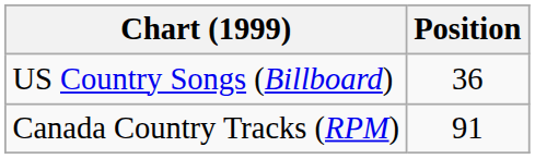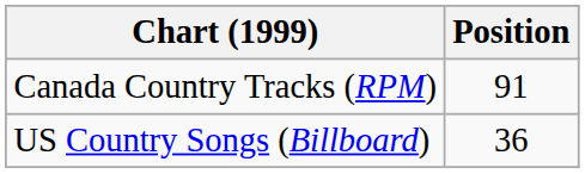rows swapped: Canada Country Tracks (RPM) <-> US Country Songs (Billboard)
